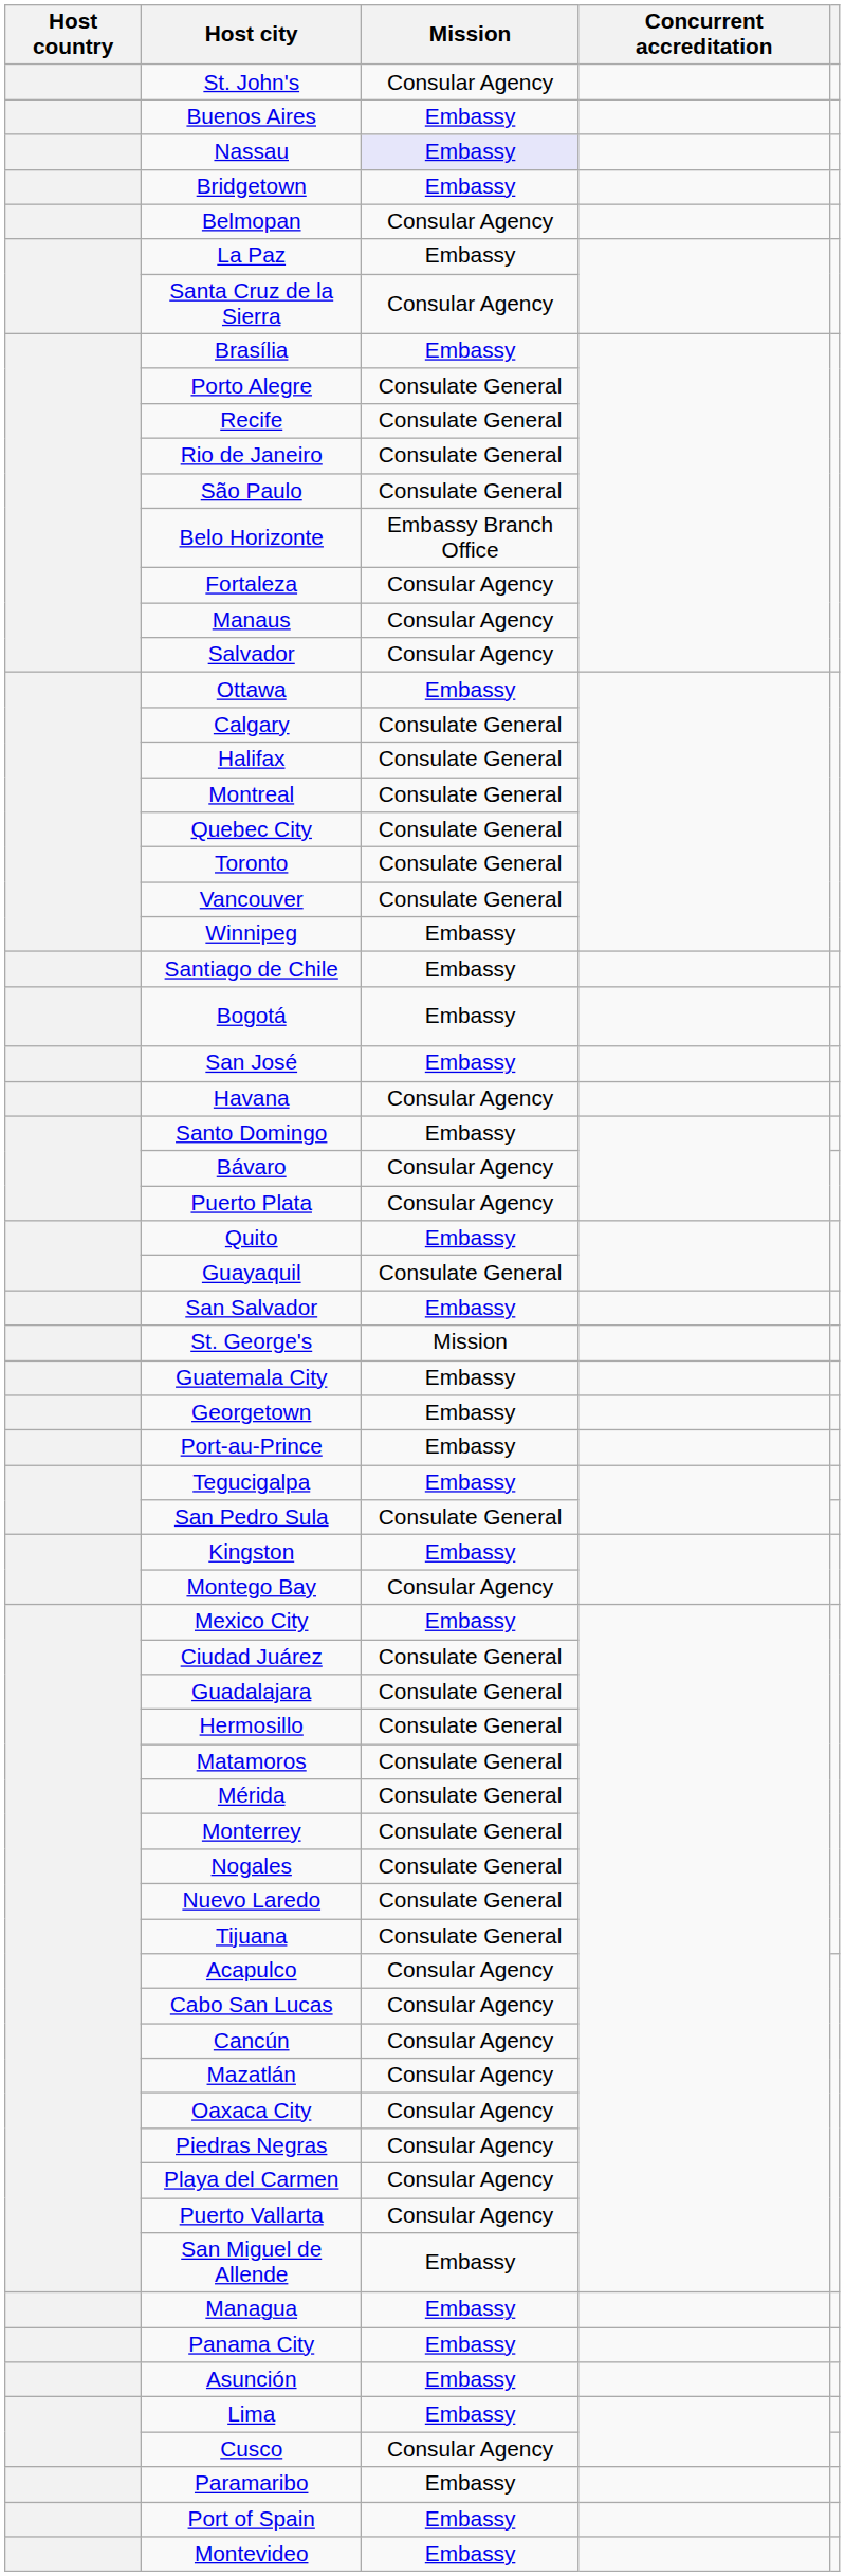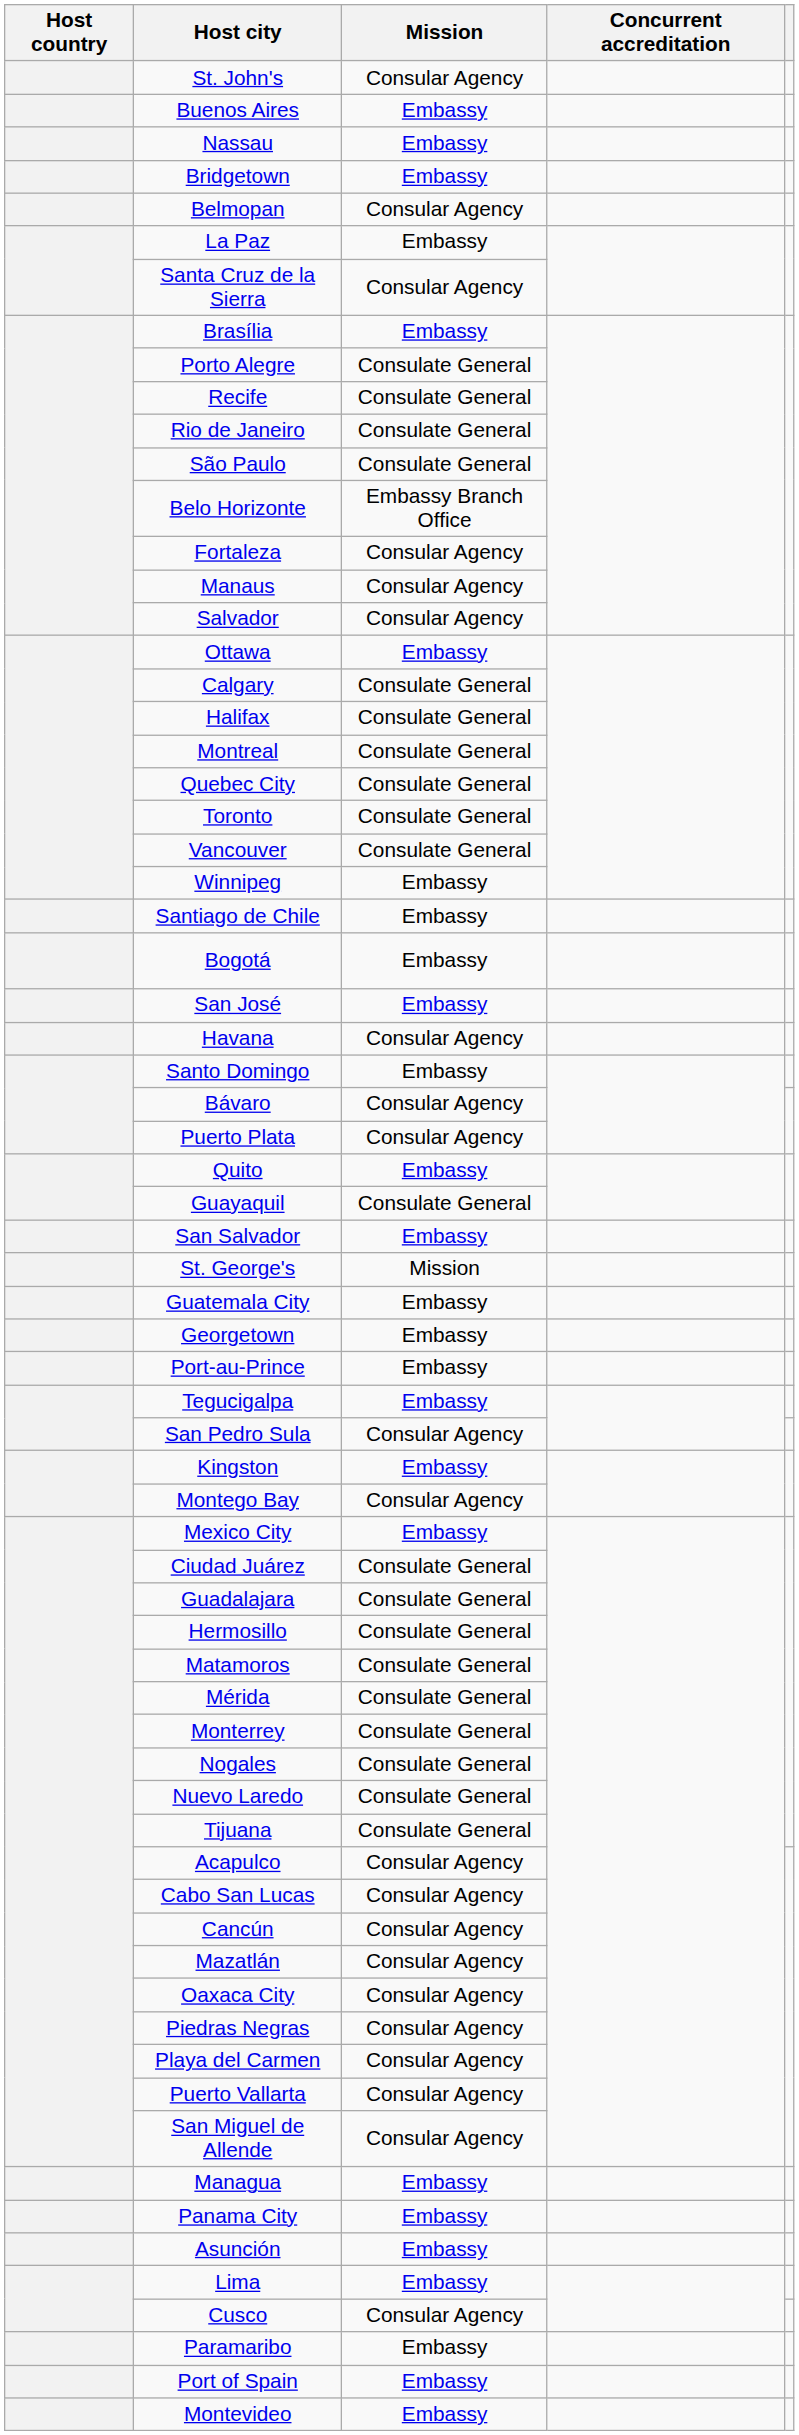Nassau | Mission: lavender background -> no background
San Pedro Sula | Mission: Consulate General -> Consular Agency
San Miguel de Allende | Mission: Embassy -> Consular Agency
